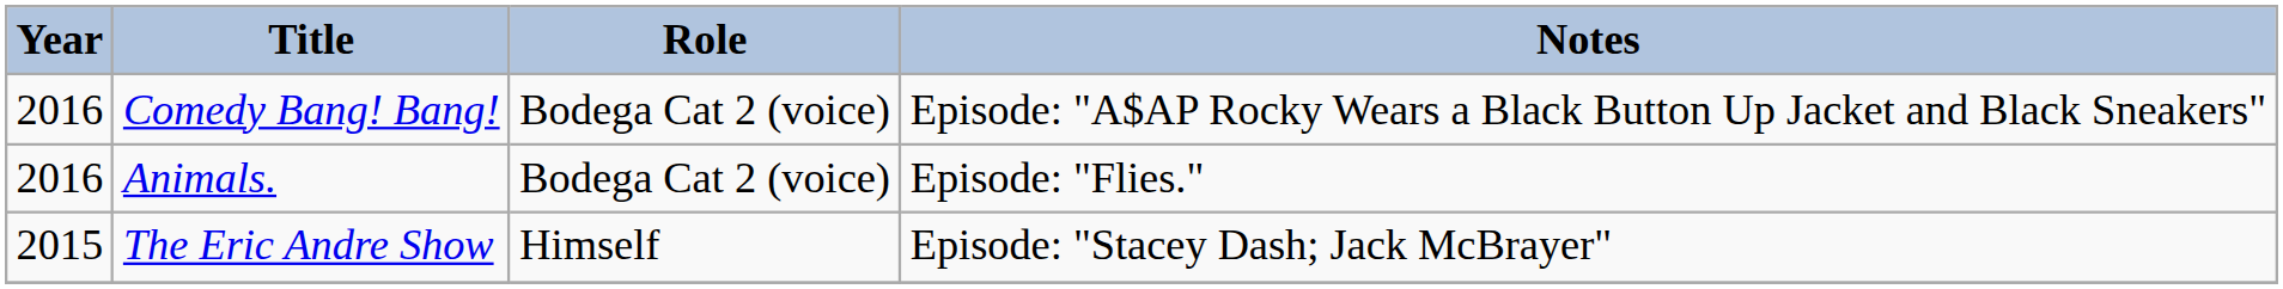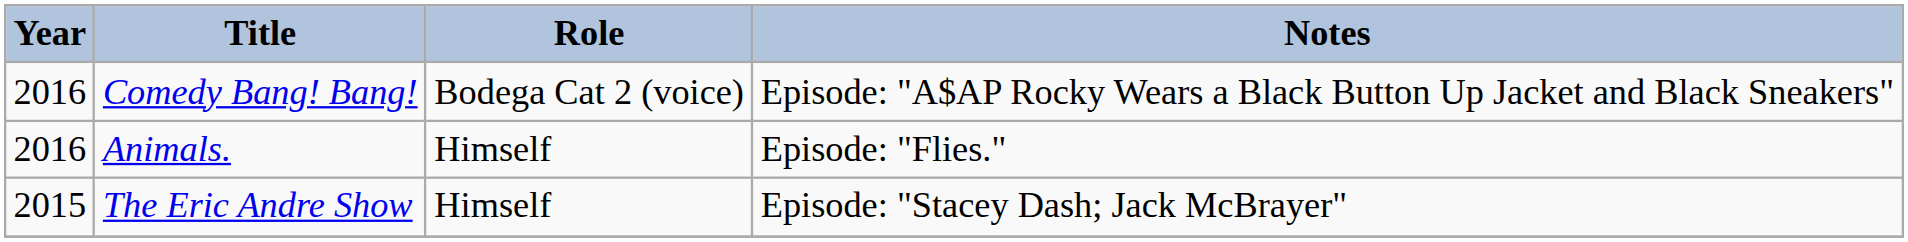Animals. | Role: Bodega Cat 2 (voice) -> Himself
